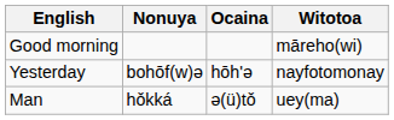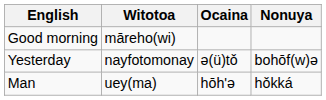columns swapped: Nonuya <-> Witotoa
Yesterday | Ocaina: hōh'ə -> ə(ü)tǒ
Man | Ocaina: ə(ü)tǒ -> hōh'ə
